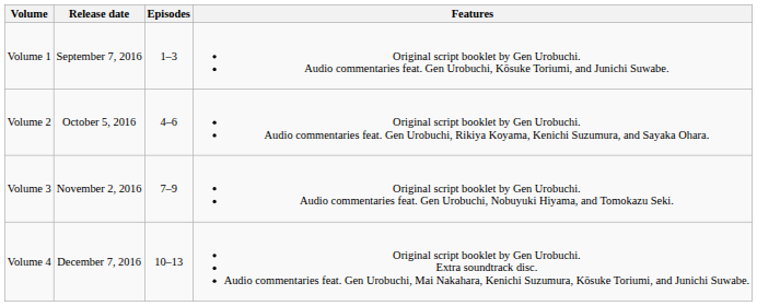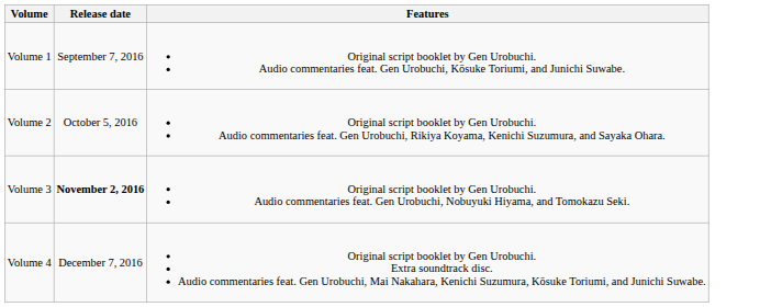- column: Episodes | 1–3 | 4–6 | 7–9 | 10–13
Volume 3 | Release date: normal -> bold
